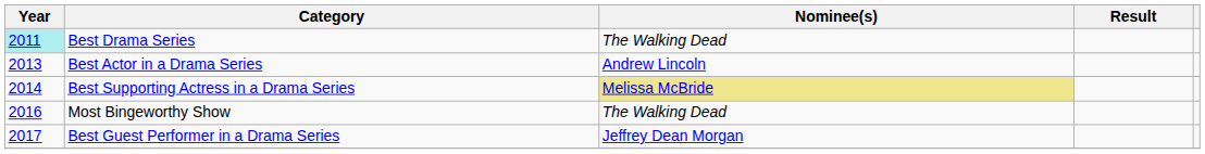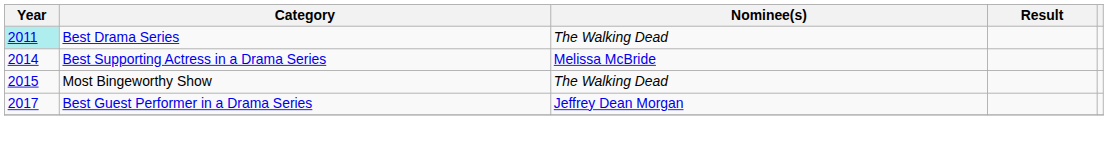- row: 2013 | Best Actor in a Drama Series | Andrew Lincoln
Best Supporting Actress in a Drama Series | Nominee(s): khaki background -> no background
Most Bingeworthy Show | Year: 2016 -> 2015
